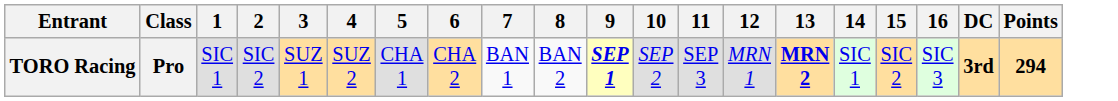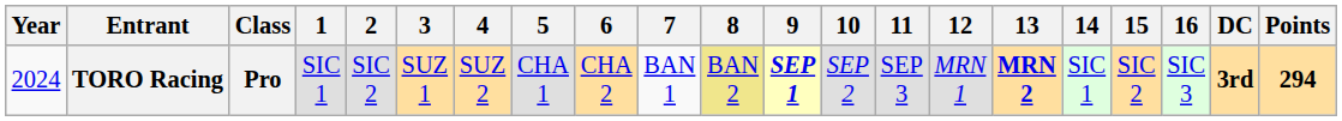+ column: Year | 2024
TORO Racing | 8: no background -> khaki background
